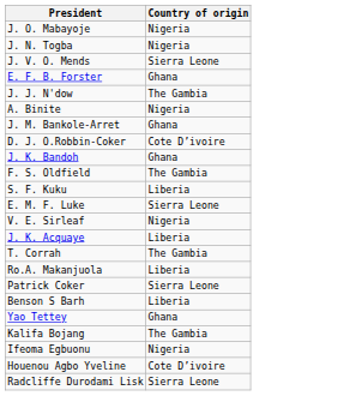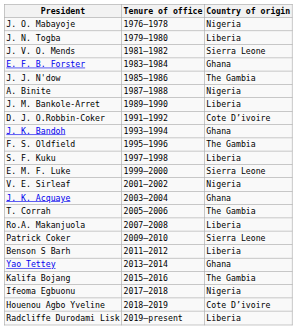+ column: Tenure of office | 1976–1978 | 1979–1980 | 1981–1982 | 1983–1984 | 1985–1986 | 1987–1988 | 1989–1990 | 1991–1992 | 1993–1994 | 1995–1996 | 1997–1998 | 1999–2000 | 2001–2002 | 2003–2004 | 2005–2006 | 2007–2008 | 2009–2010 | 2011–2012 | 2013–2014 | 2015–2016 | 2017–2018 | 2018–2019 | 2019–present
J. N. Togba | Country of origin: Nigeria -> Liberia
J. M. Bankole-Arret | Country of origin: Ghana -> Liberia
J. K. Acquaye | Country of origin: Liberia -> Ghana
Radcliffe Durodami Lisk | Country of origin: Sierra Leone -> Liberia
